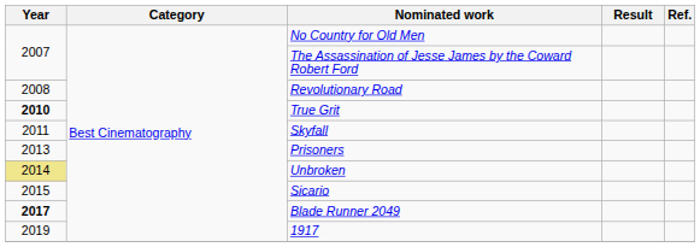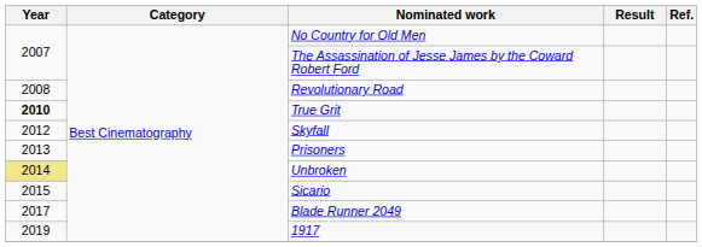Skyfall | Year: 2011 -> 2012
Blade Runner 2049 | Year: bold -> normal
